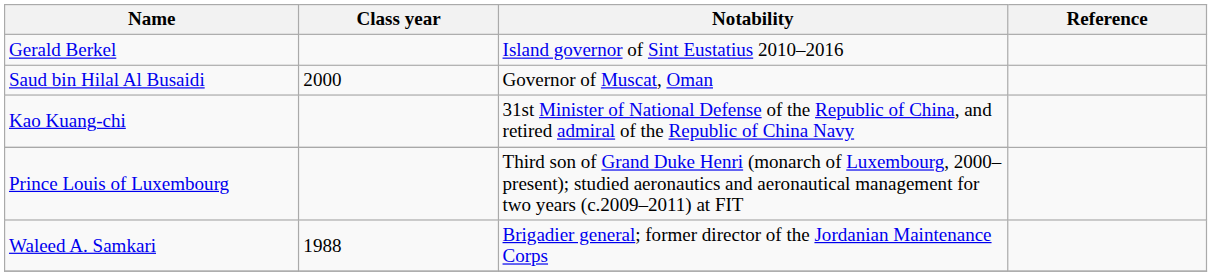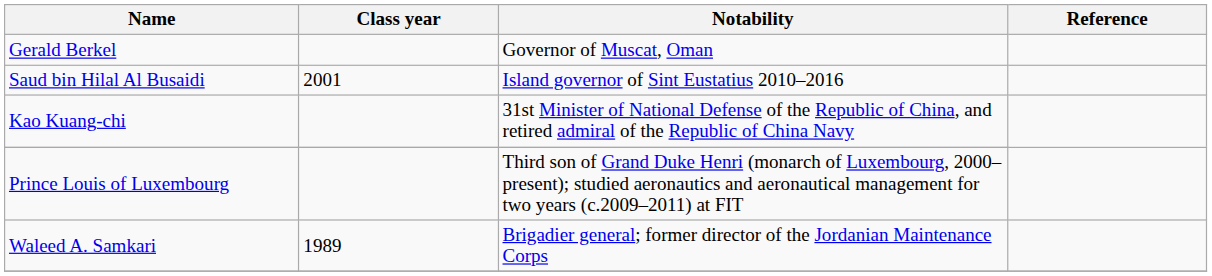Gerald Berkel | Notability: Island governor of Sint Eustatius 2010–2016 -> Governor of Muscat, Oman
Saud bin Hilal Al Busaidi | Class year: 2000 -> 2001
Saud bin Hilal Al Busaidi | Notability: Governor of Muscat, Oman -> Island governor of Sint Eustatius 2010–2016
Waleed A. Samkari | Class year: 1988 -> 1989
